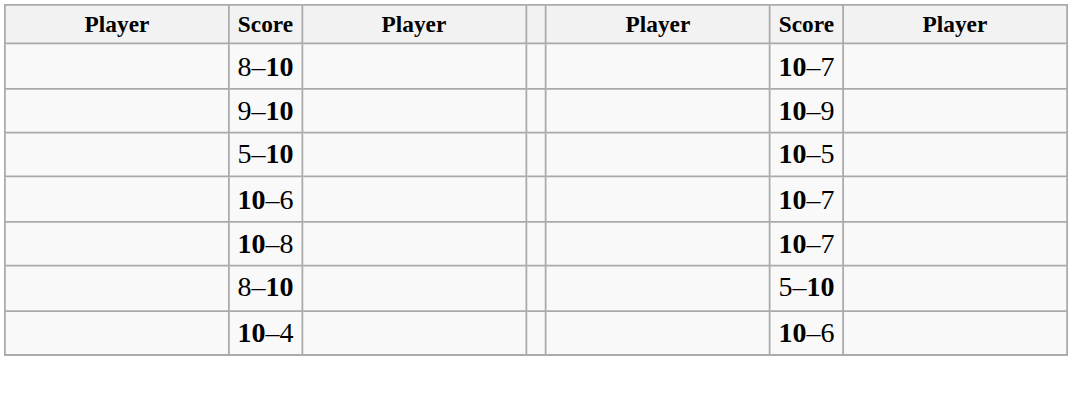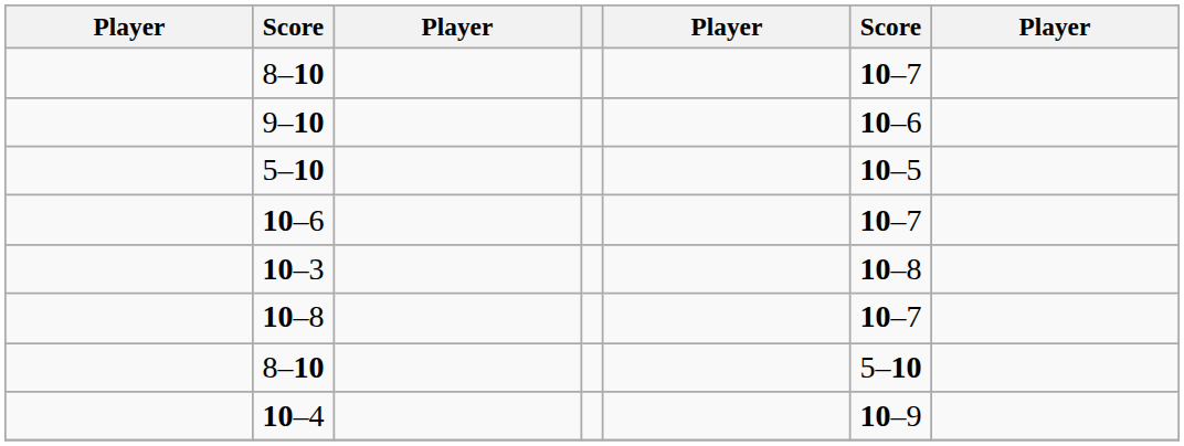9–10 | column 6: 10–9 -> 10–6
+ row: 10–3 | 10–8
10–4 | column 6: 10–6 -> 10–9
